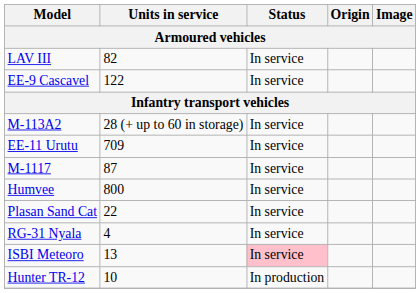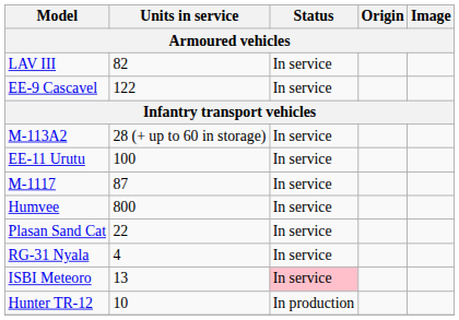EE-11 Urutu | Units in service: 709 -> 100
